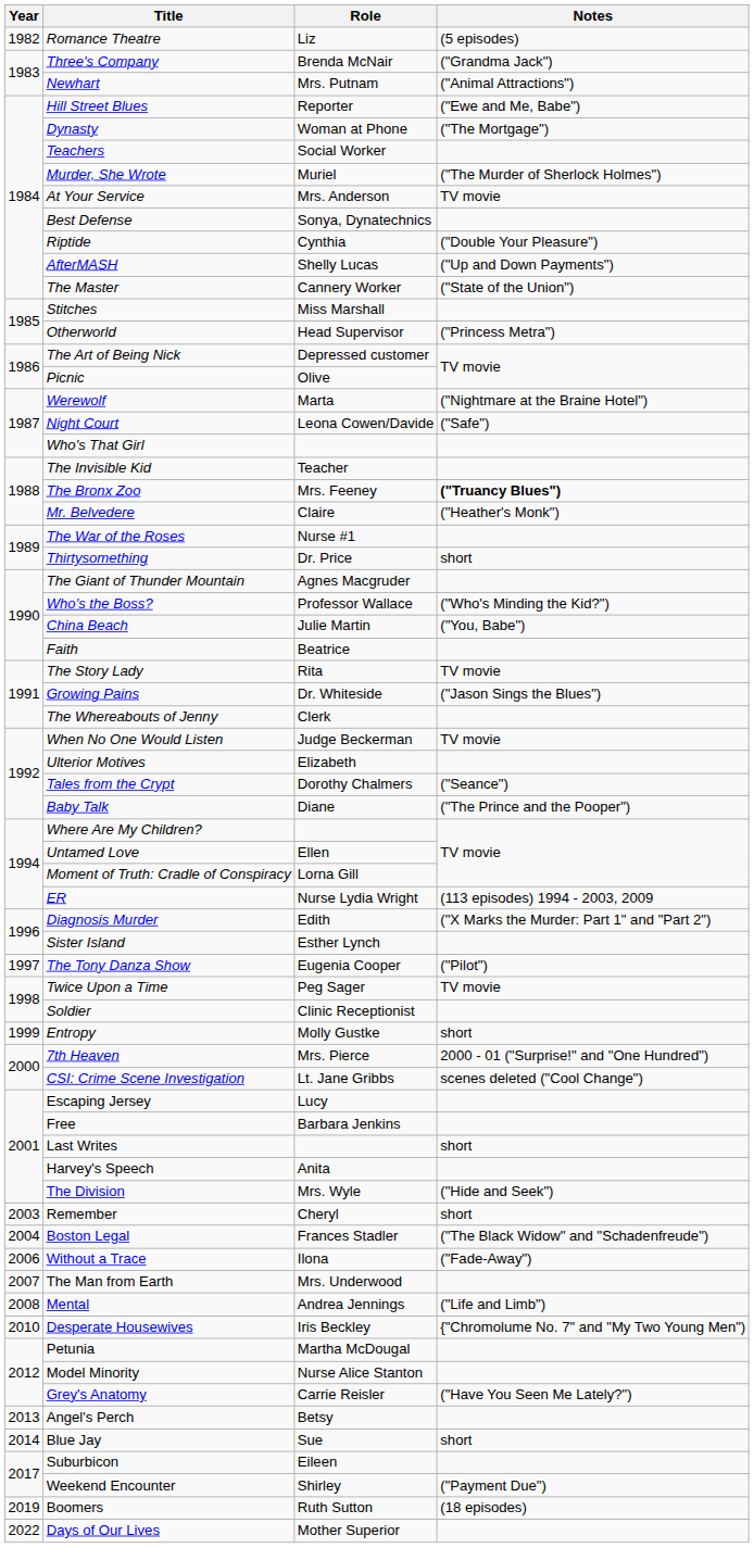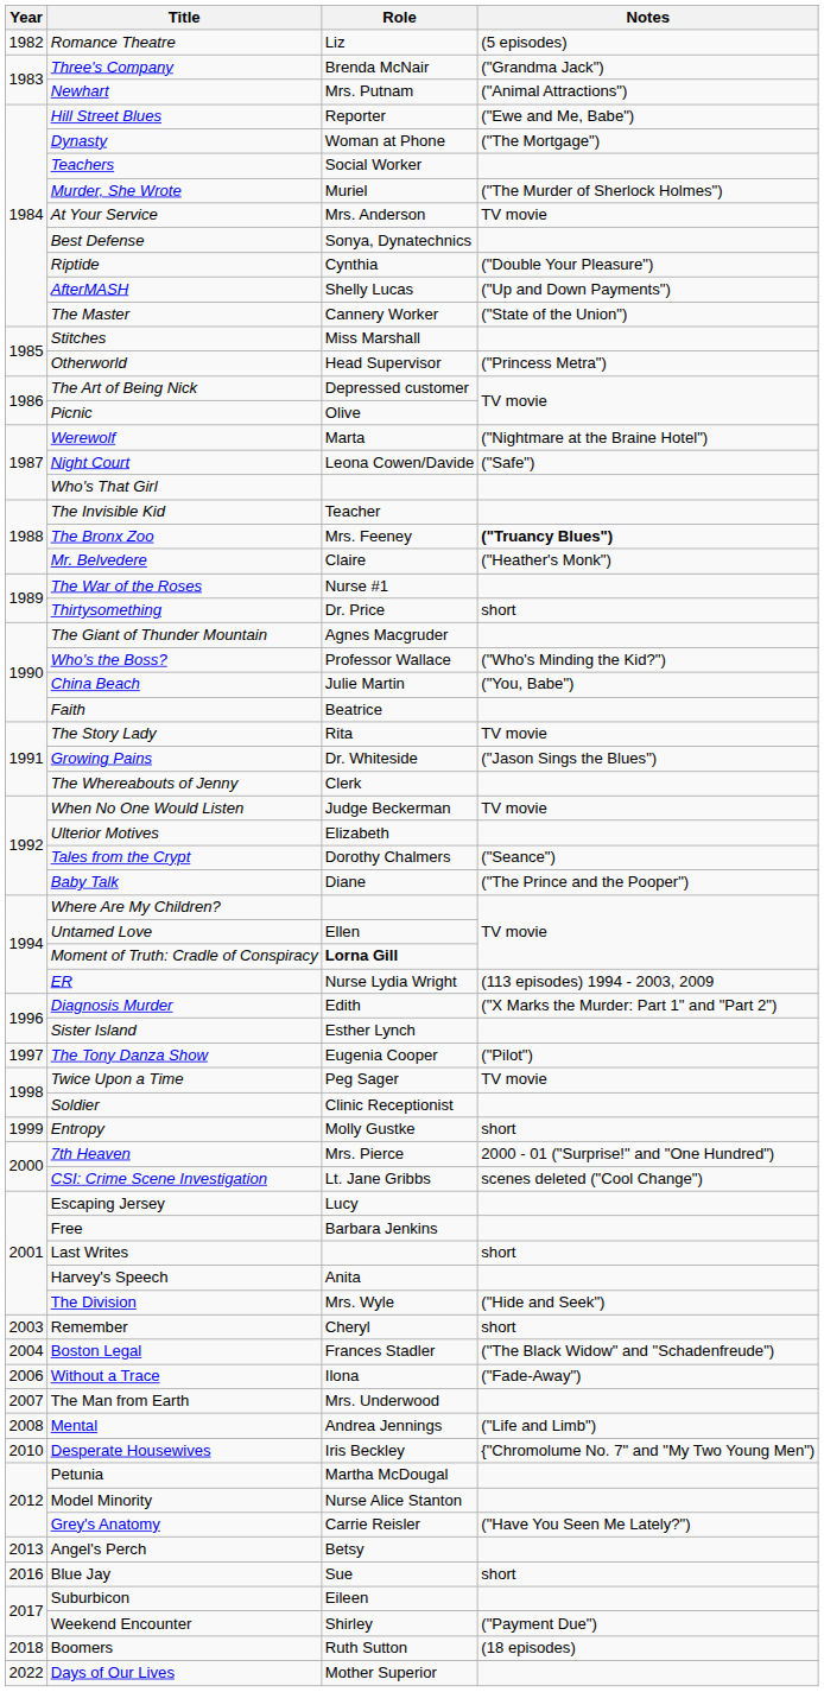Moment of Truth: Cradle of Conspiracy | Role: normal -> bold
Blue Jay | Year: 2014 -> 2016
Boomers | Year: 2019 -> 2018
